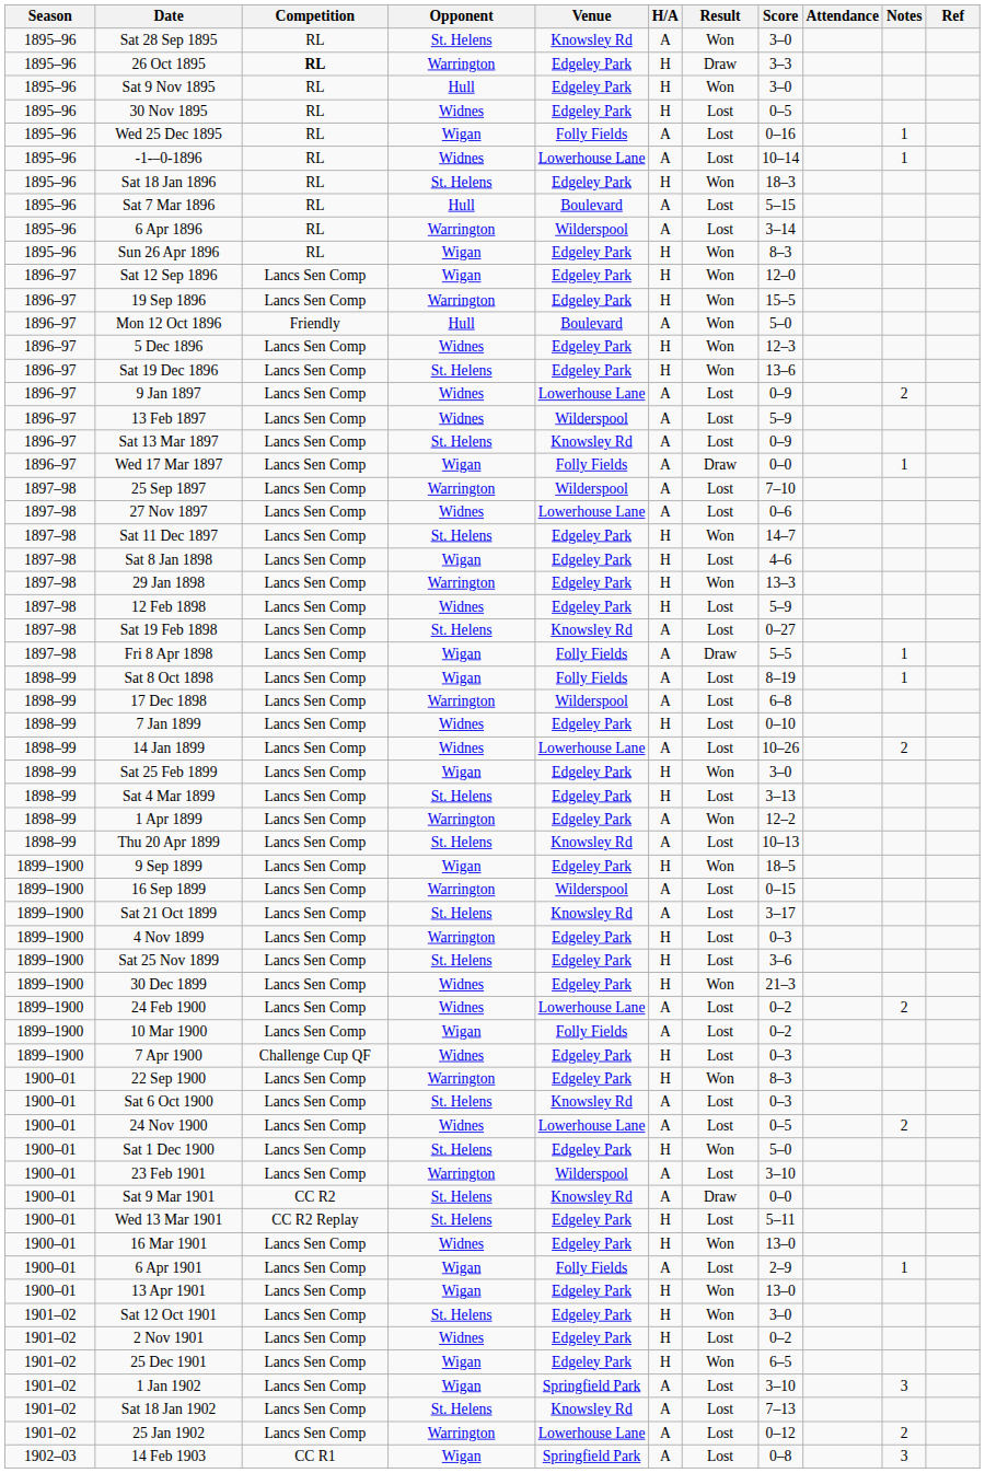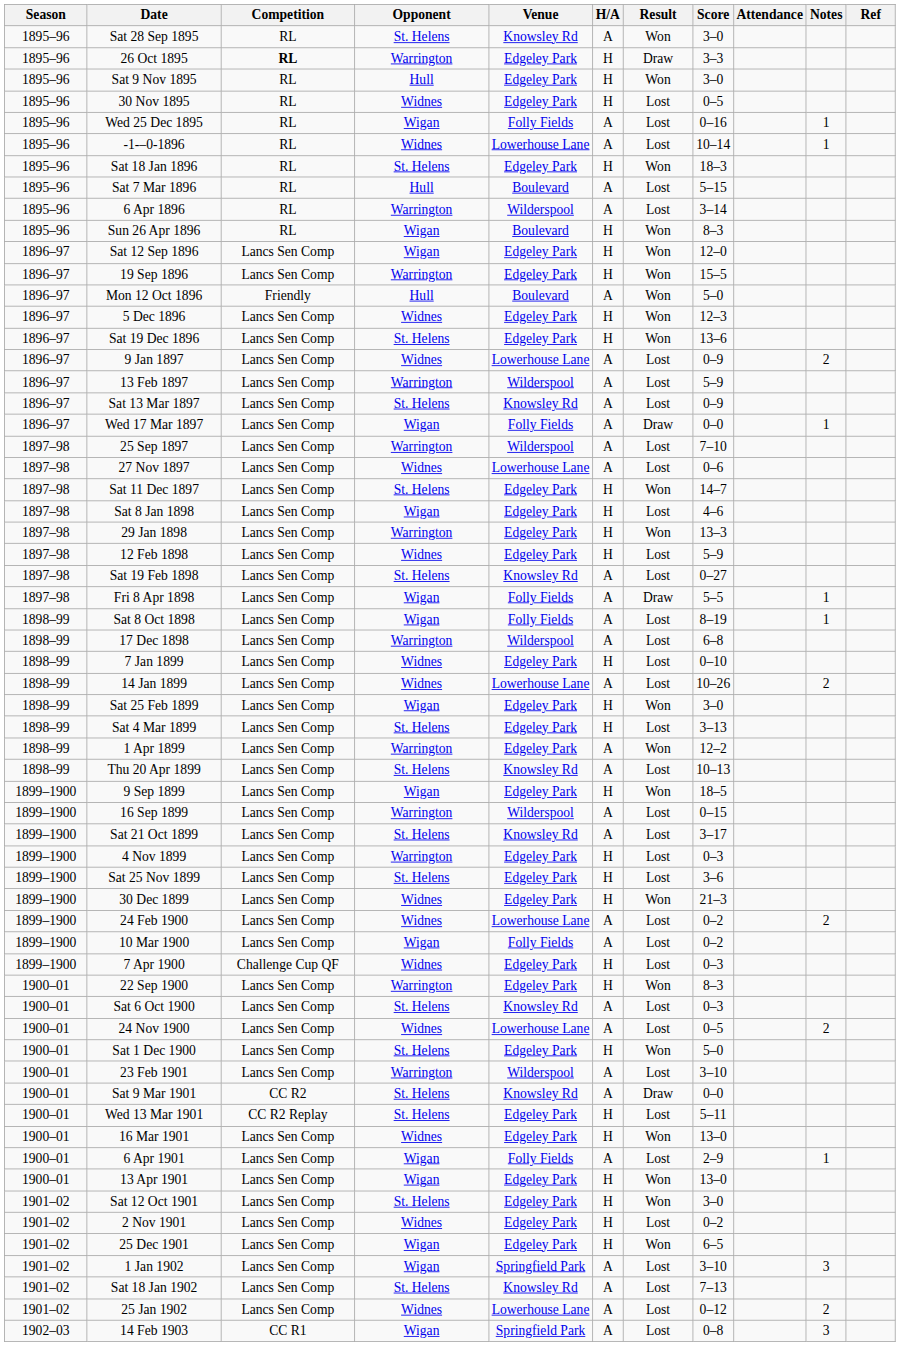Sun 26 Apr 1896 | Venue: Edgeley Park -> Boulevard
13 Feb 1897 | Opponent: Widnes -> Warrington
25 Jan 1902 | Opponent: Warrington -> Widnes
